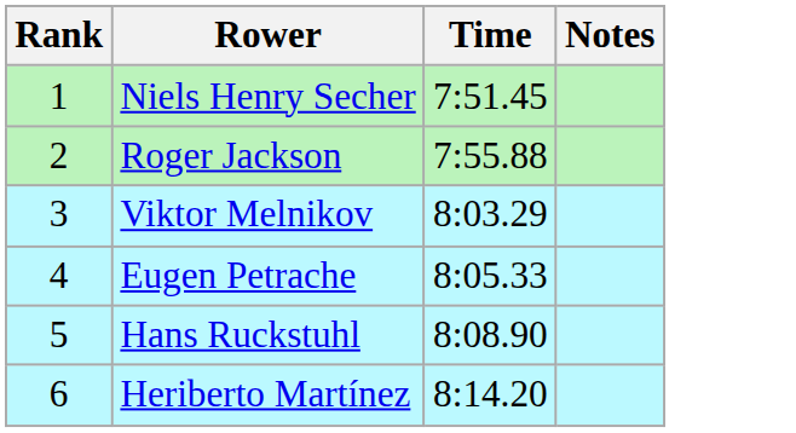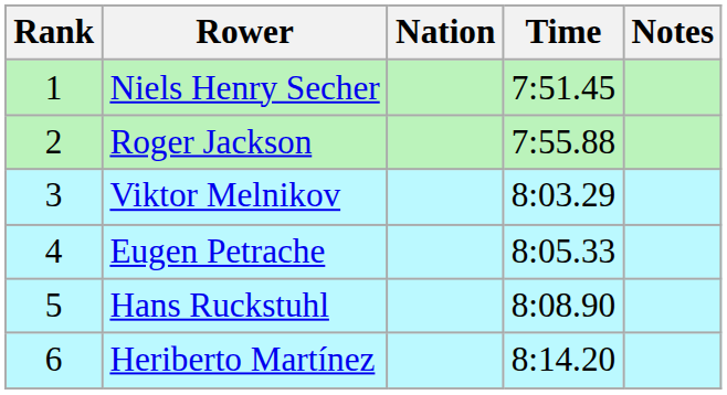+ column: Nation
